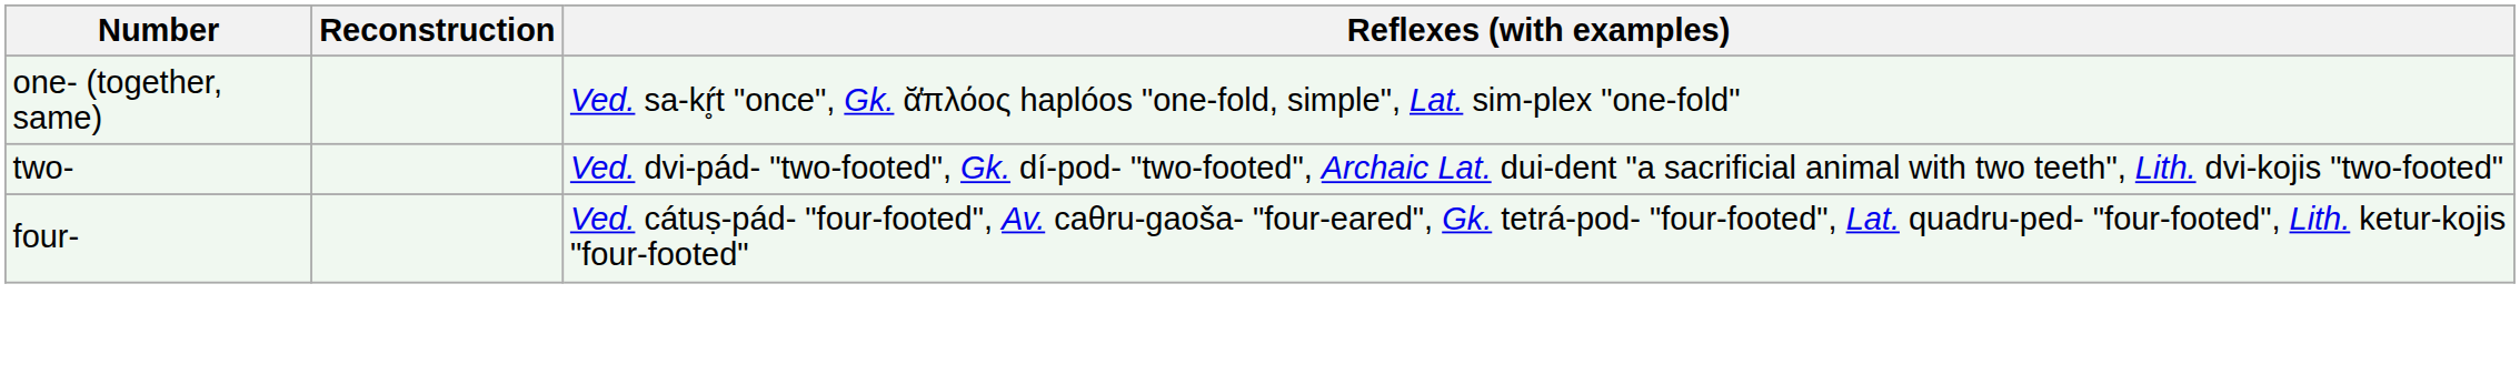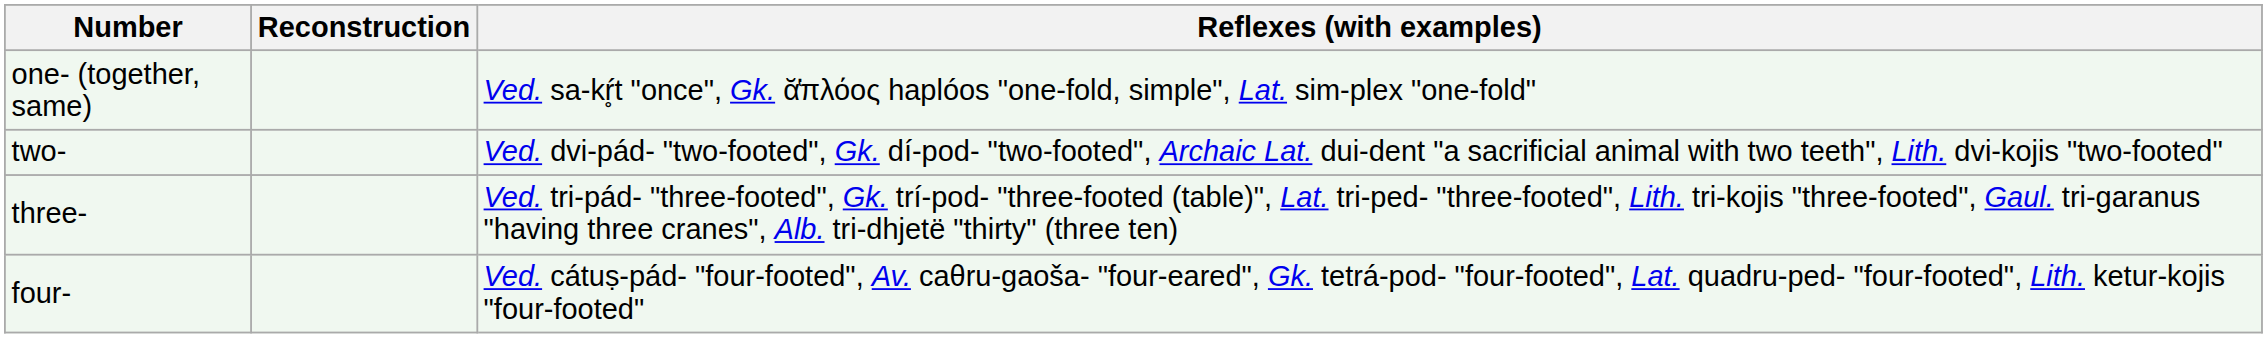+ row: three- | Ved. tri-pád- "three-footed", Gk. trí-pod- "three-footed (table)", Lat. tri-ped- "three-footed", Lith. tri-kojis "three-footed", Gaul. tri-garanus "having three cranes", Alb. tri-dhjetë "thirty" (three ten)
